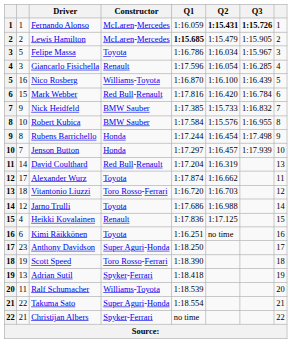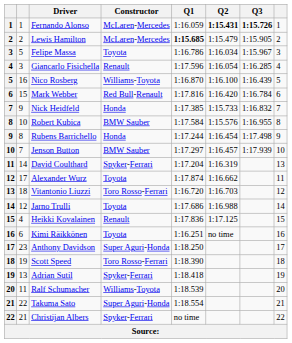Nick Heidfeld | Constructor: BMW Sauber -> Honda
Jenson Button | Constructor: Honda -> BMW Sauber
David Coulthard | Constructor: Red Bull-Renault -> Spyker-Ferrari
